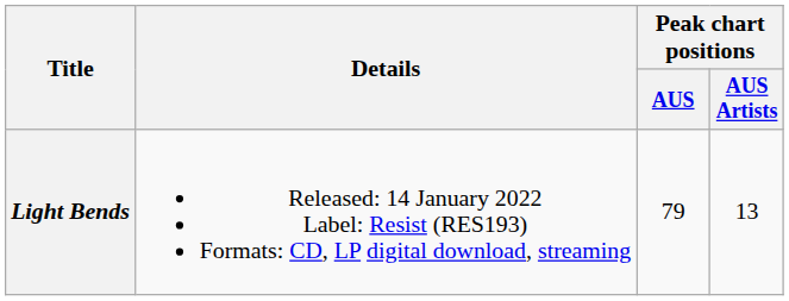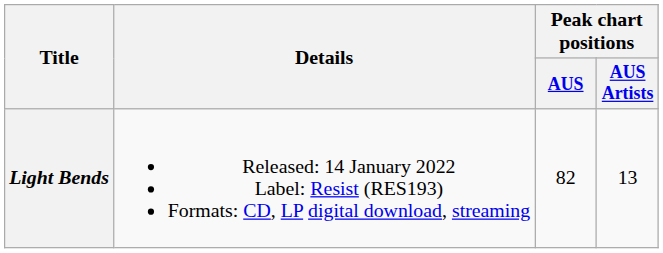Light Bends | Peak chart positions / AUS: 79 -> 82
